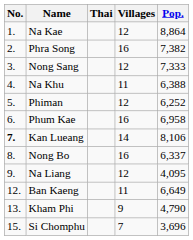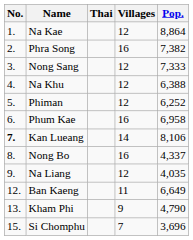Na Khu | Villages: 11 -> 12
Nong Bo | Pop.: 6,337 -> 4,337
Na Liang | Pop.: 4,095 -> 4,035
